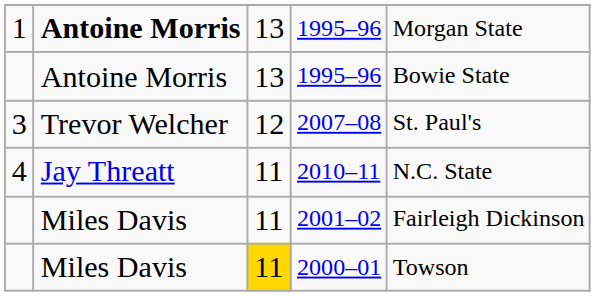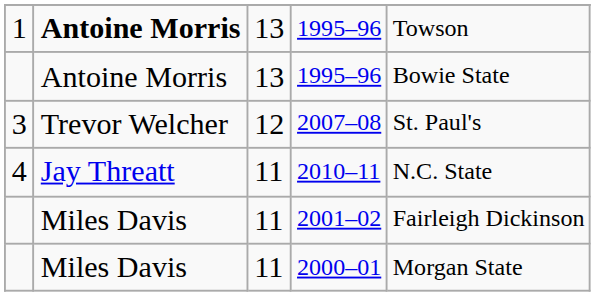1 / 1995–96 | column 5: Morgan State -> Towson
2000–01 | column 3: gold background -> no background
2000–01 | column 5: Towson -> Morgan State
